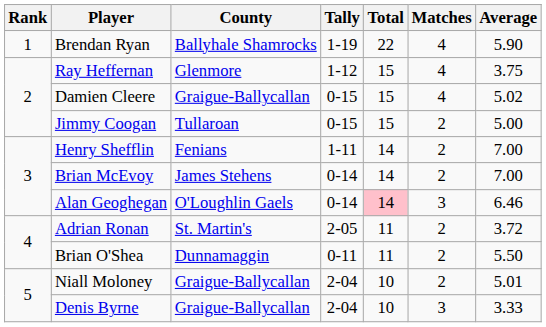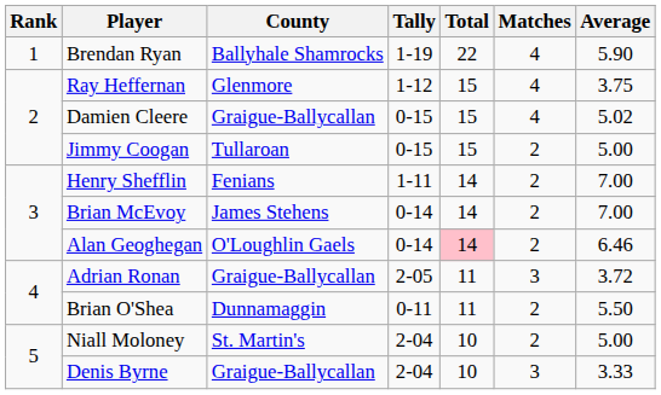Alan Geoghegan | Matches: 3 -> 2
Adrian Ronan | County: St. Martin's -> Graigue-Ballycallan
Adrian Ronan | Matches: 2 -> 3
Niall Moloney | County: Graigue-Ballycallan -> St. Martin's
Niall Moloney | Average: 5.01 -> 5.00
